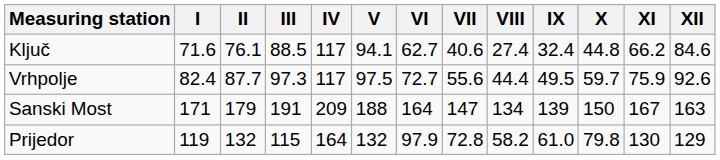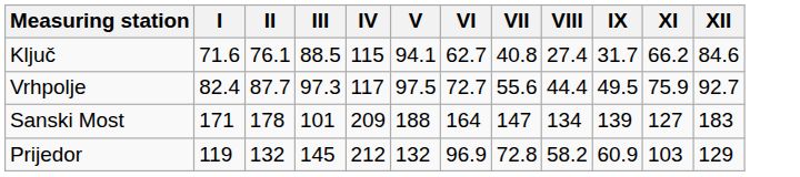- column: X | 44.8 | 59.7 | 150 | 79.8
Ključ | IV: 117 -> 115
Ključ | VII: 40.6 -> 40.8
Ključ | IX: 32.4 -> 31.7
Vrhpolje | XII: 92.6 -> 92.7
Sanski Most | II: 179 -> 178
Sanski Most | III: 191 -> 101
Sanski Most | XI: 167 -> 127
Sanski Most | XII: 163 -> 183
Prijedor | III: 115 -> 145
Prijedor | IV: 164 -> 212
Prijedor | VI: 97.9 -> 96.9
Prijedor | IX: 61.0 -> 60.9
Prijedor | XI: 130 -> 103
